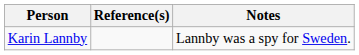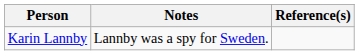columns swapped: Notes <-> Reference(s)
